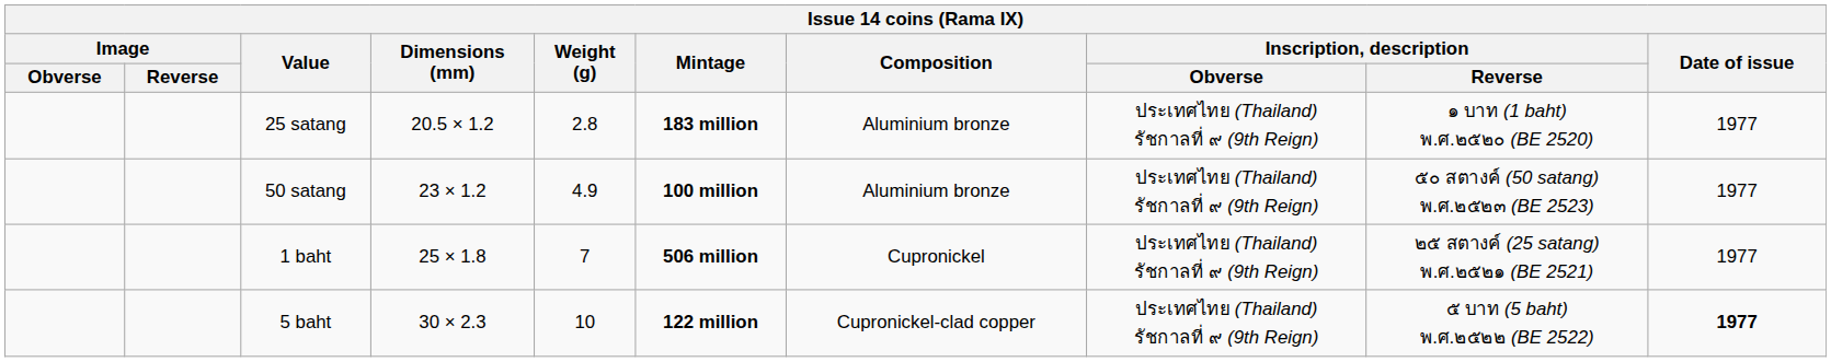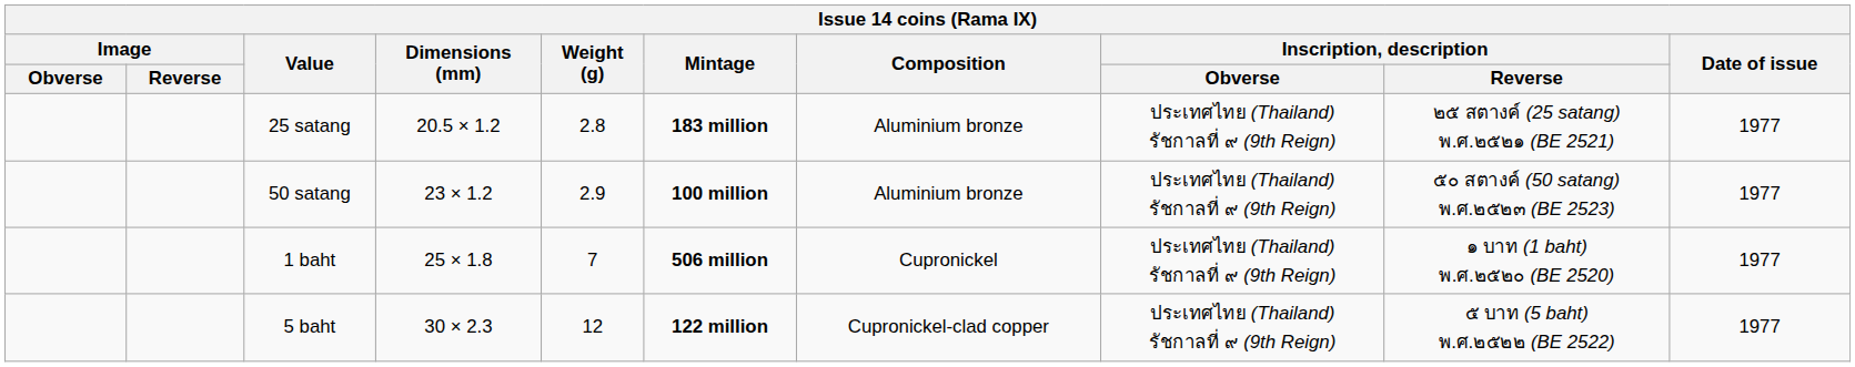25 satang | Inscription, description / Reverse: ๑ บาท (1 baht) พ.ศ.๒๕๒๐ (BE 2520) -> ๒๕ สตางค์ (25 satang) พ.ศ.๒๕๒๑ (BE 2521)
50 satang | Weight (g): 4.9 -> 2.9
1 baht | Inscription, description / Reverse: ๒๕ สตางค์ (25 satang) พ.ศ.๒๕๒๑ (BE 2521) -> ๑ บาท (1 baht) พ.ศ.๒๕๒๐ (BE 2520)
5 baht | Weight (g): 10 -> 12
5 baht | Date of issue: bold -> normal
